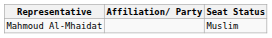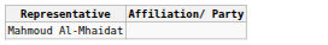- column: Seat Status | Muslim
